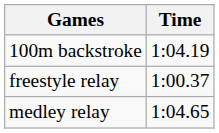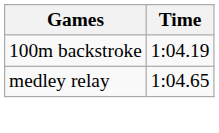- row: freestyle relay | 1:00.37
